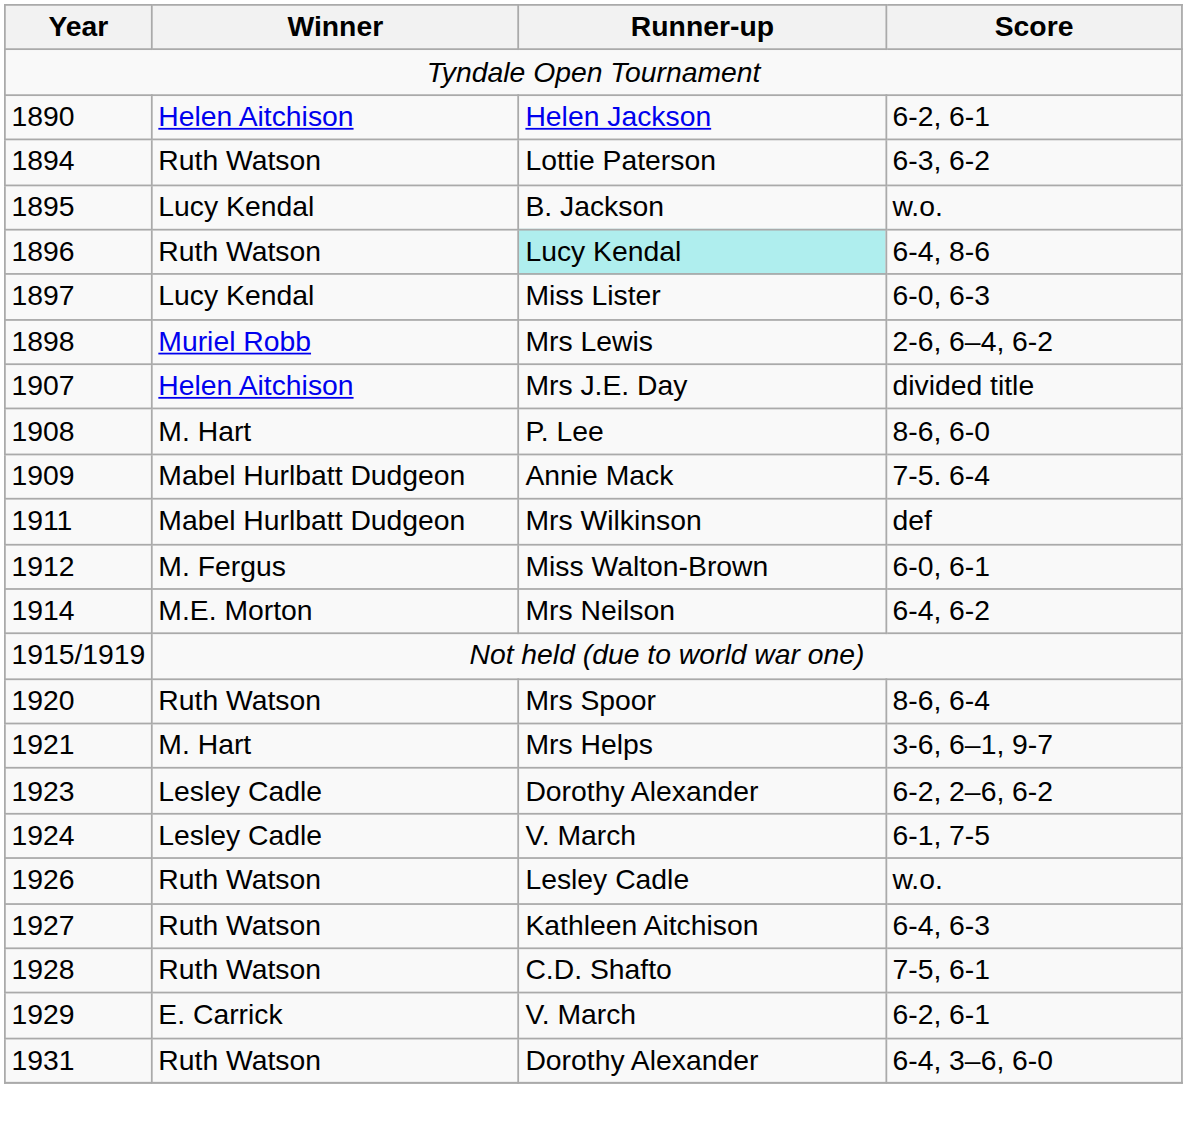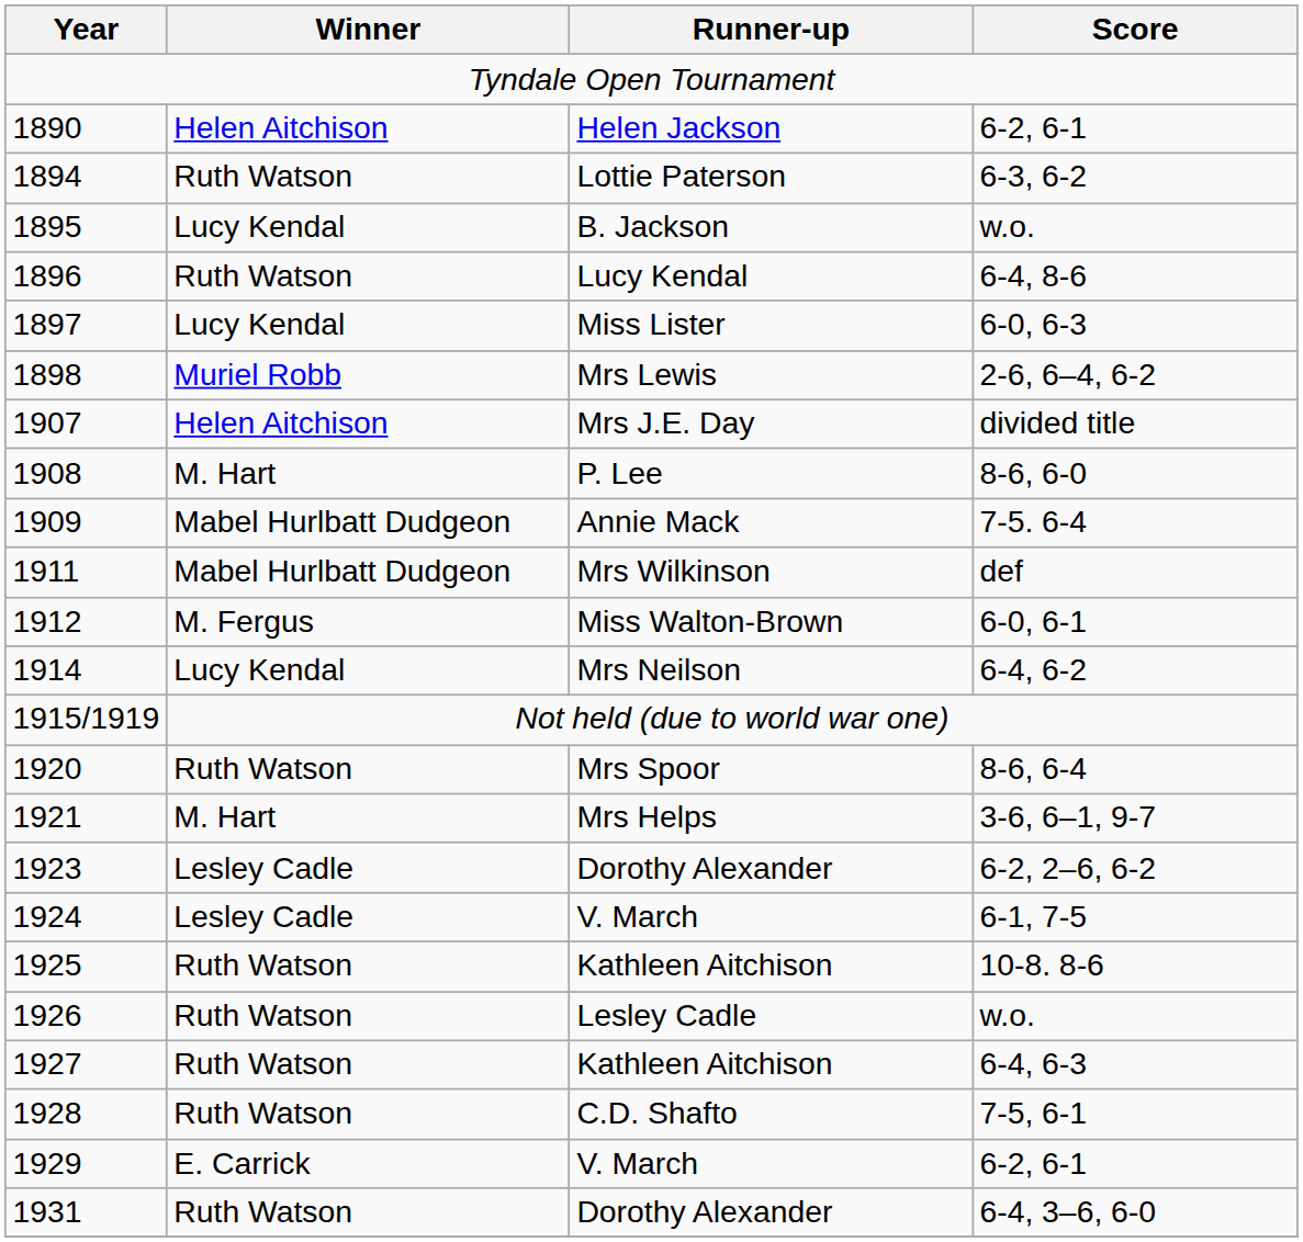1896 | Runner-up: paleturquoise background -> no background
1914 | Winner: M.E. Morton -> Lucy Kendal
+ row: 1925 | Ruth Watson | Kathleen Aitchison | 10-8. 8-6
